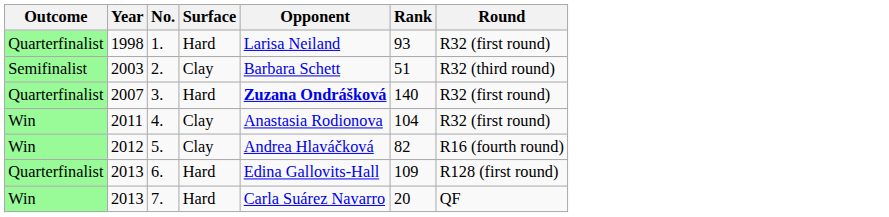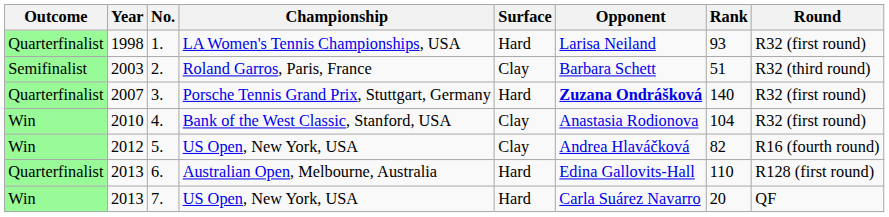+ column: Championship | LA Women's Tennis Championships, USA | Roland Garros, Paris, France | Porsche Tennis Grand Prix, Stuttgart, Germany | Bank of the West Classic, Stanford, USA | US Open, New York, USA | Australian Open, Melbourne, Australia | US Open, New York, USA
4. | Year: 2011 -> 2010
6. | Rank: 109 -> 110
